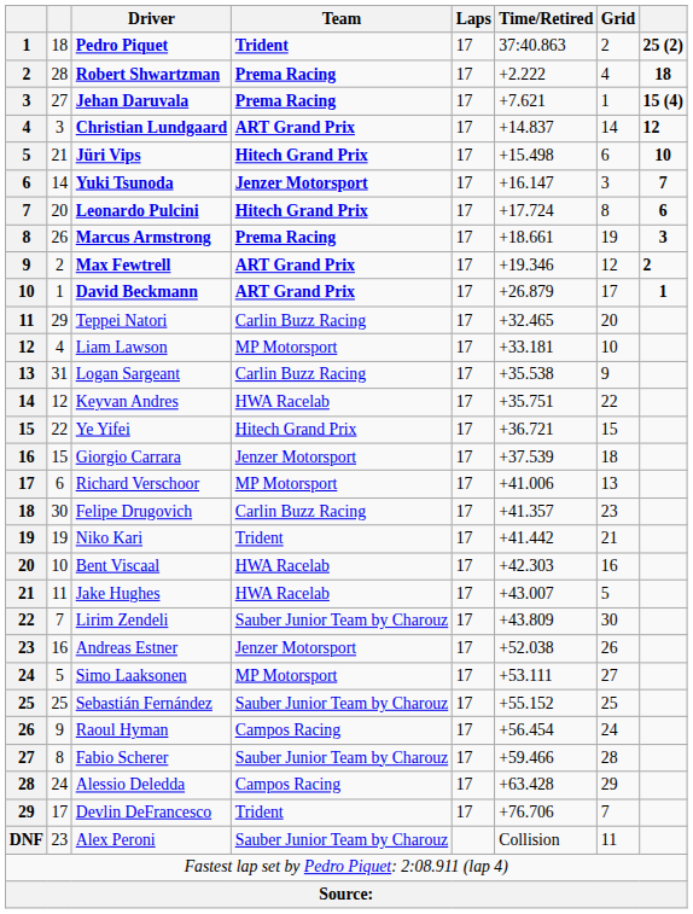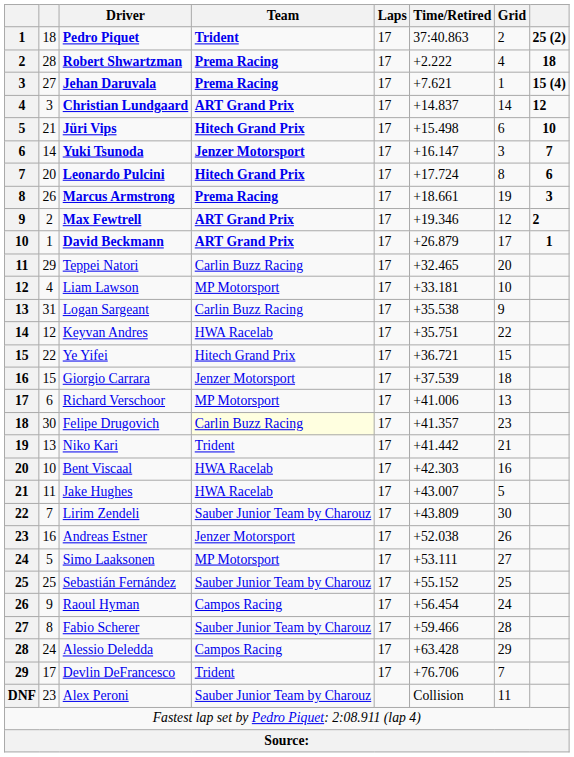Felipe Drugovich | Team: no background -> lightyellow background
Niko Kari | column 2: 19 -> 13
